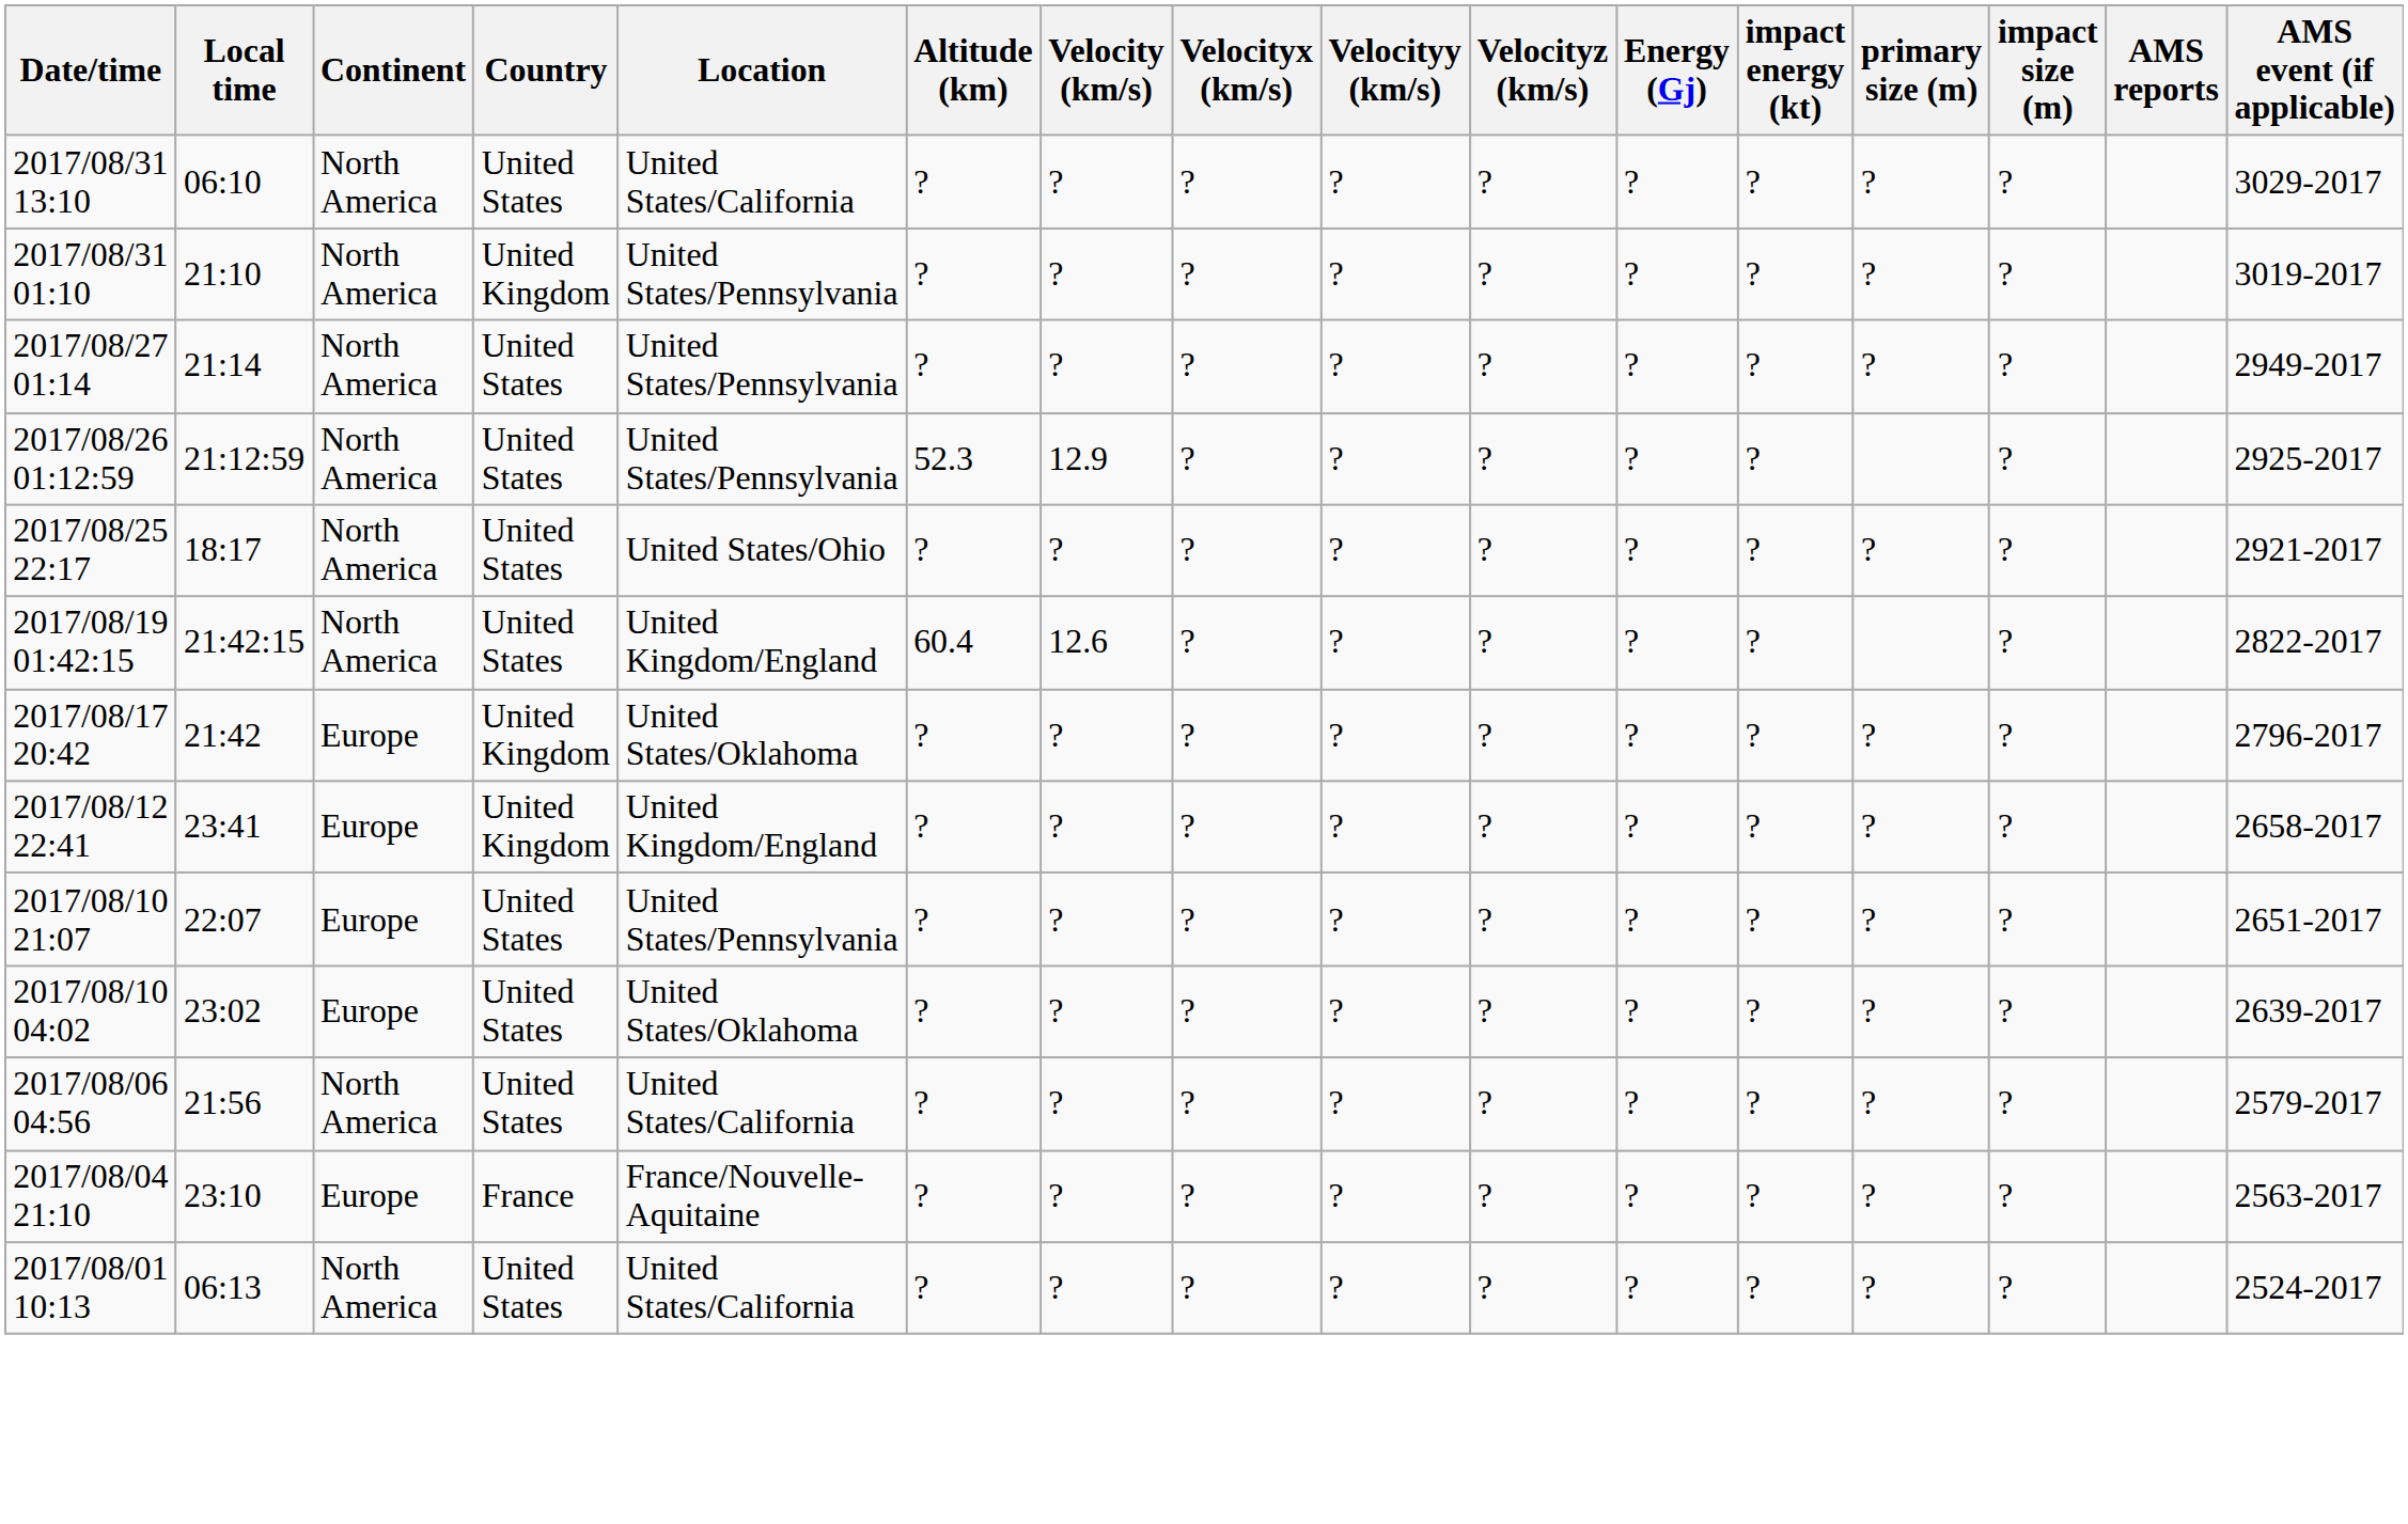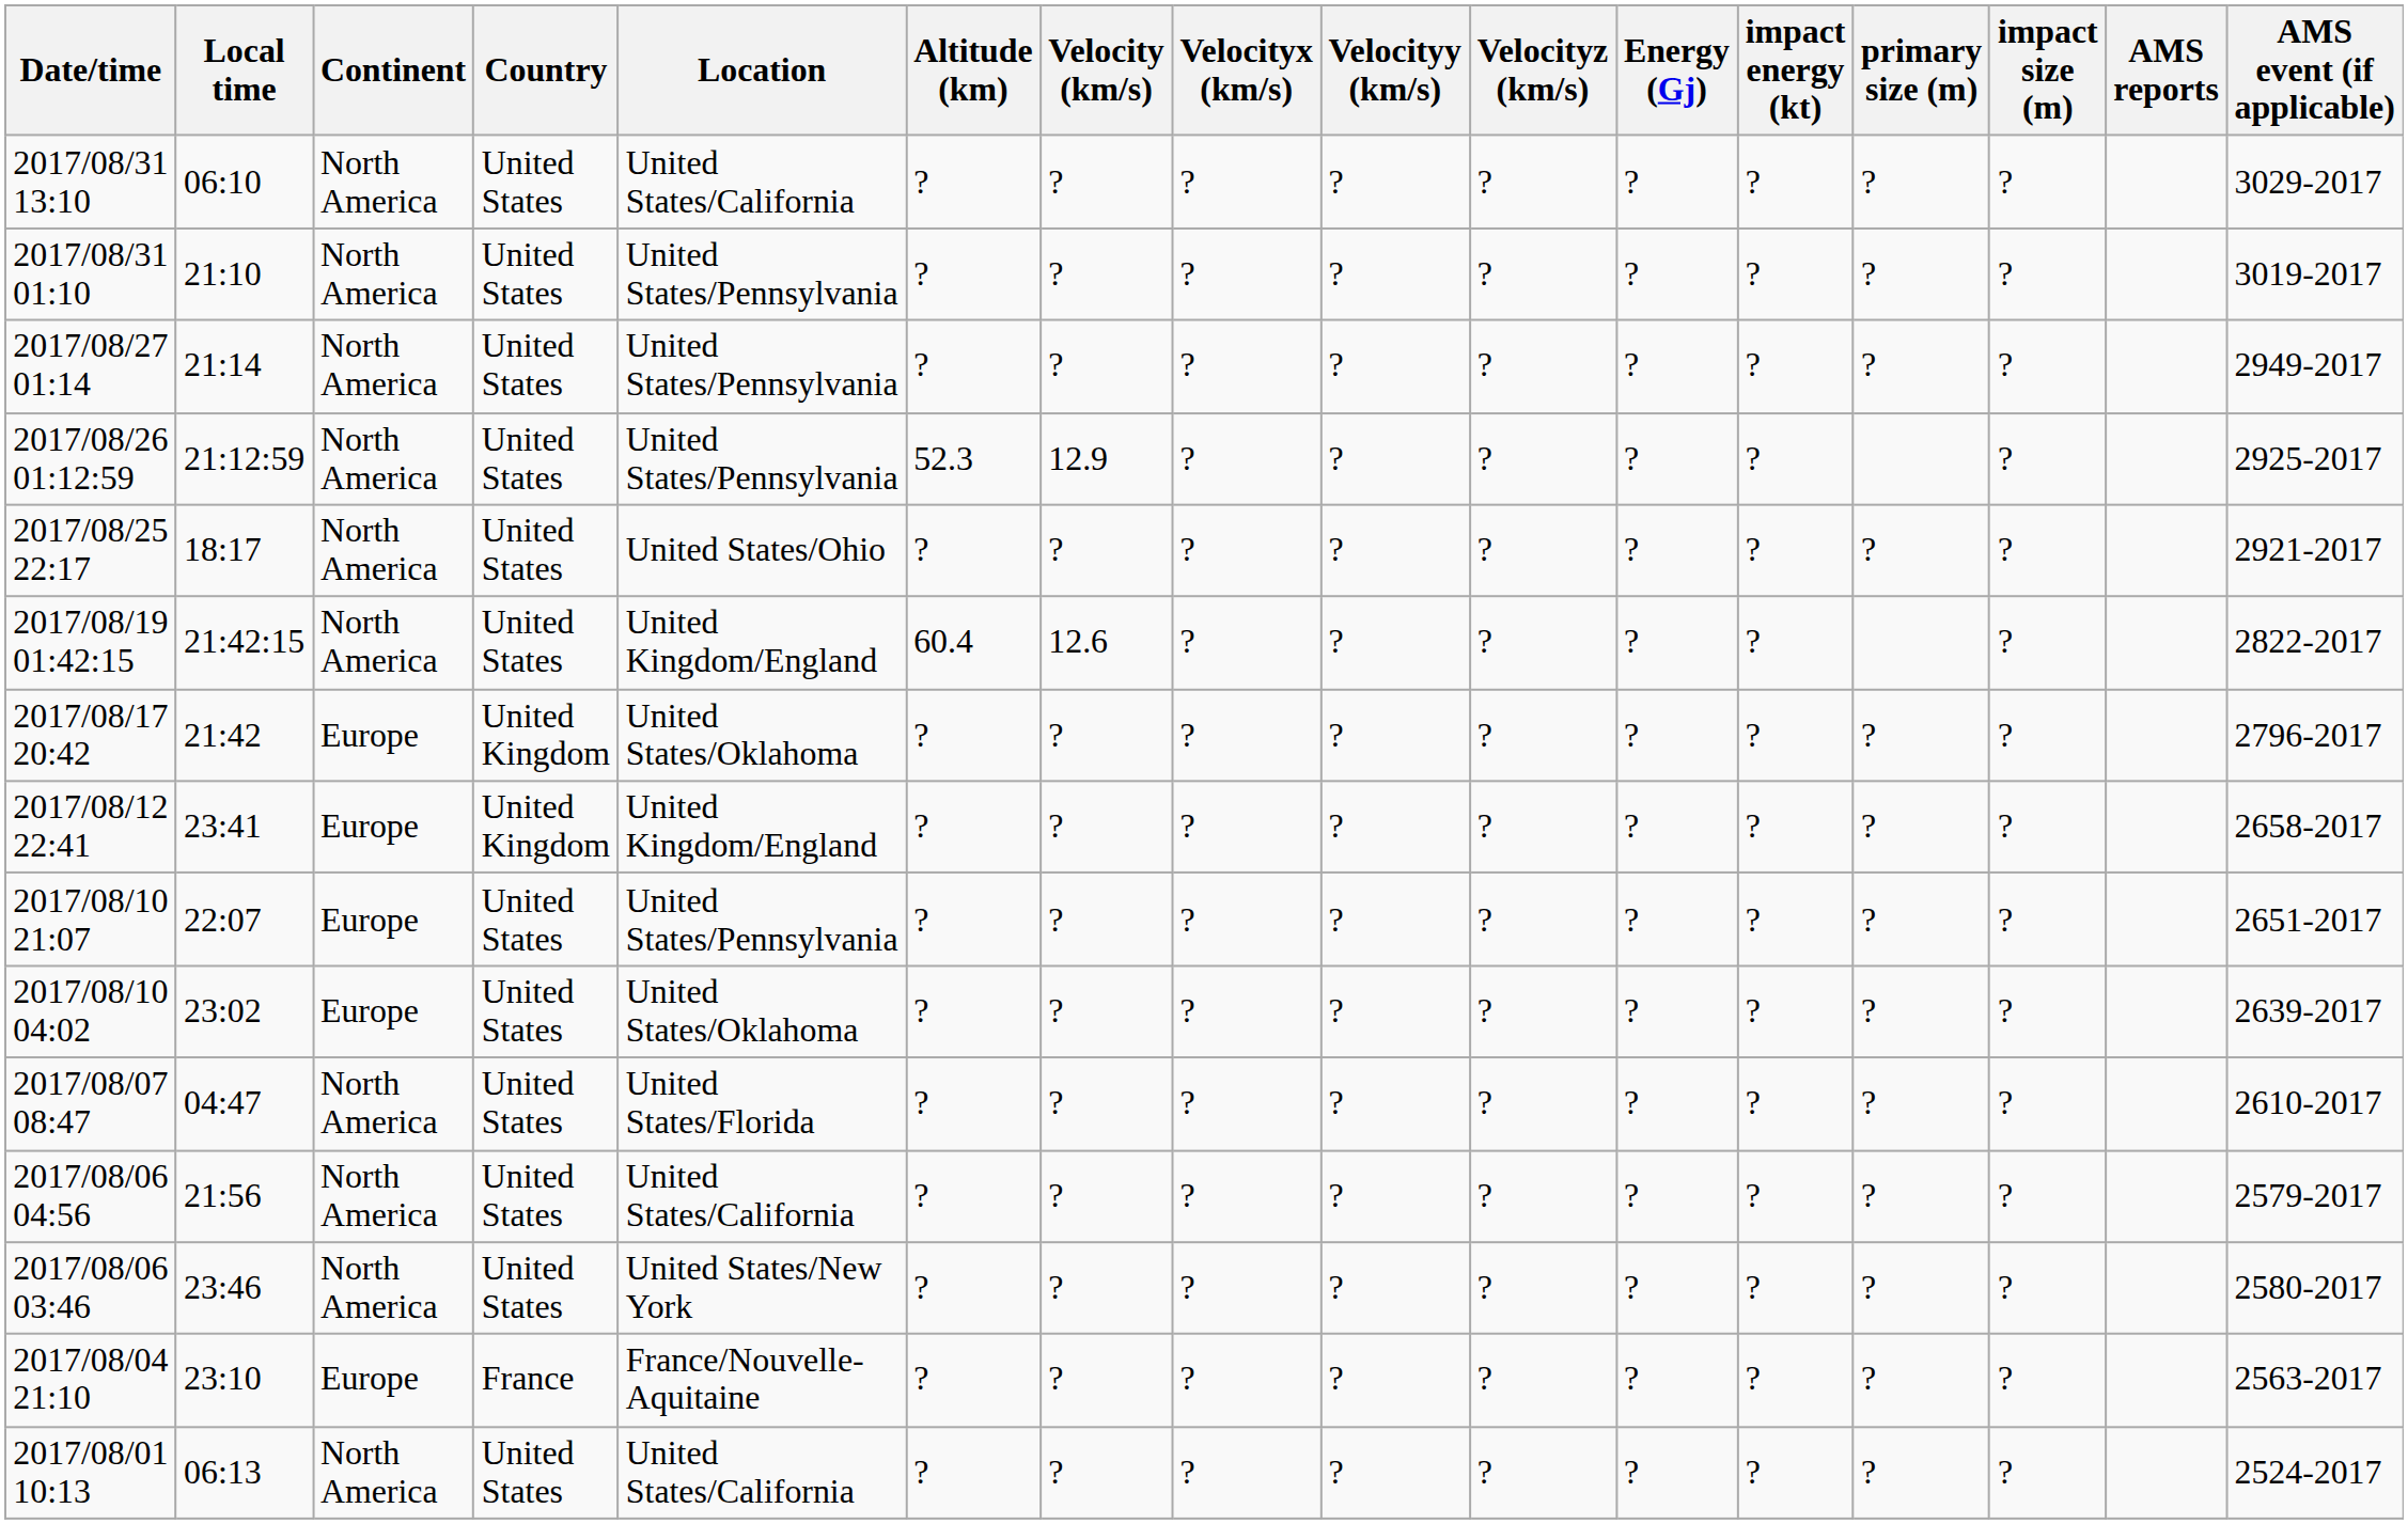2017/08/31 01:10 | Country: United Kingdom -> United States
+ row: 2017/08/07 08:47 | 04:47 | North America | United States | United States/Florida | ? | ? | ? | ? | ? | ? | ? | ? | ? | 2610-2017
+ row: 2017/08/06 03:46 | 23:46 | North America | United States | United States/New York | ? | ? | ? | ? | ? | ? | ? | ? | ? | 2580-2017
